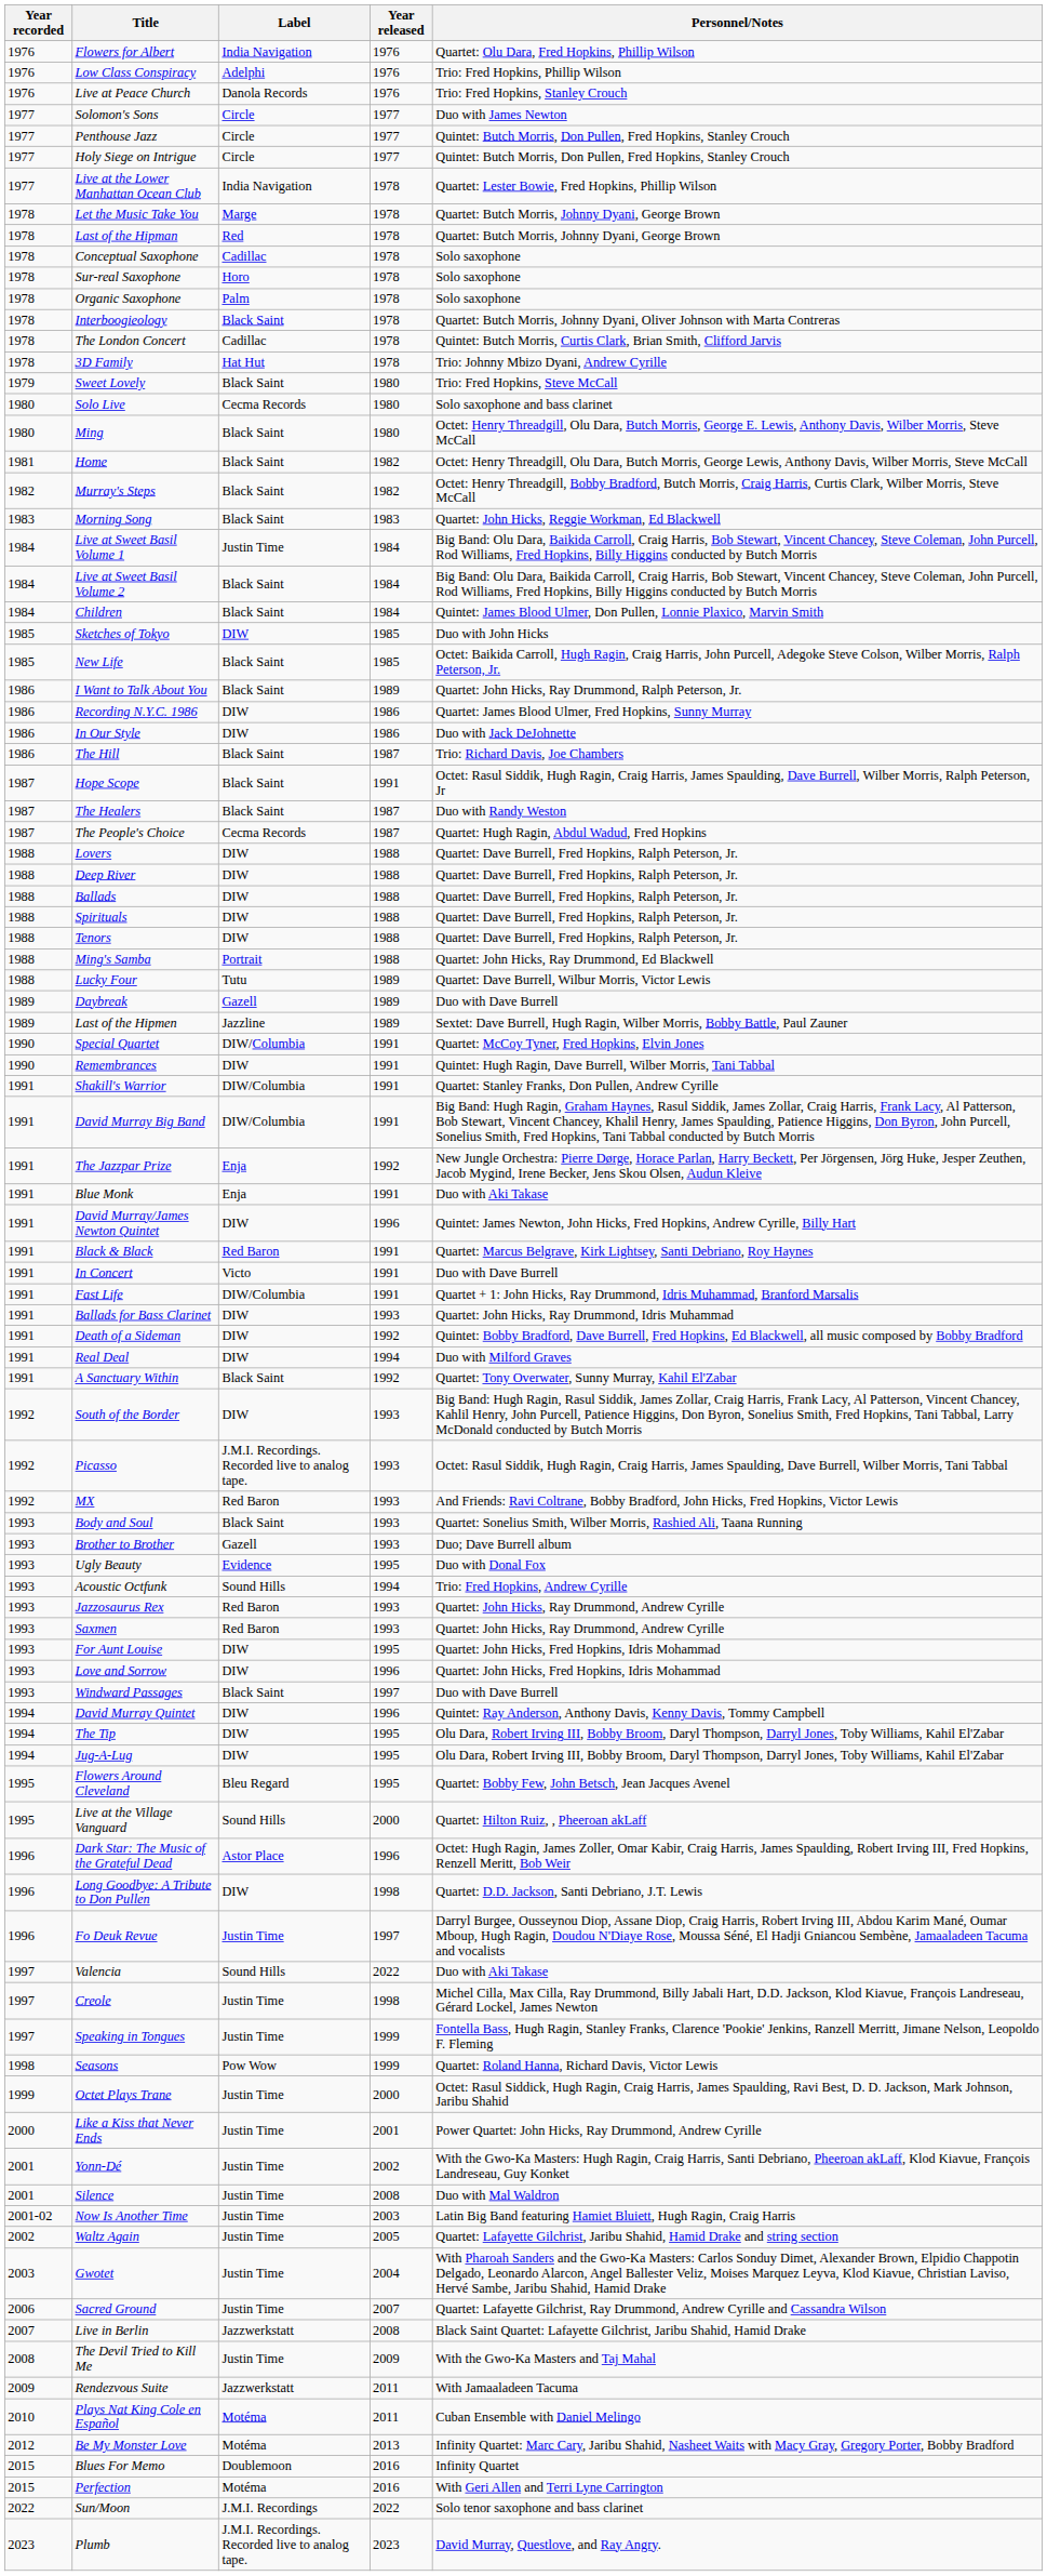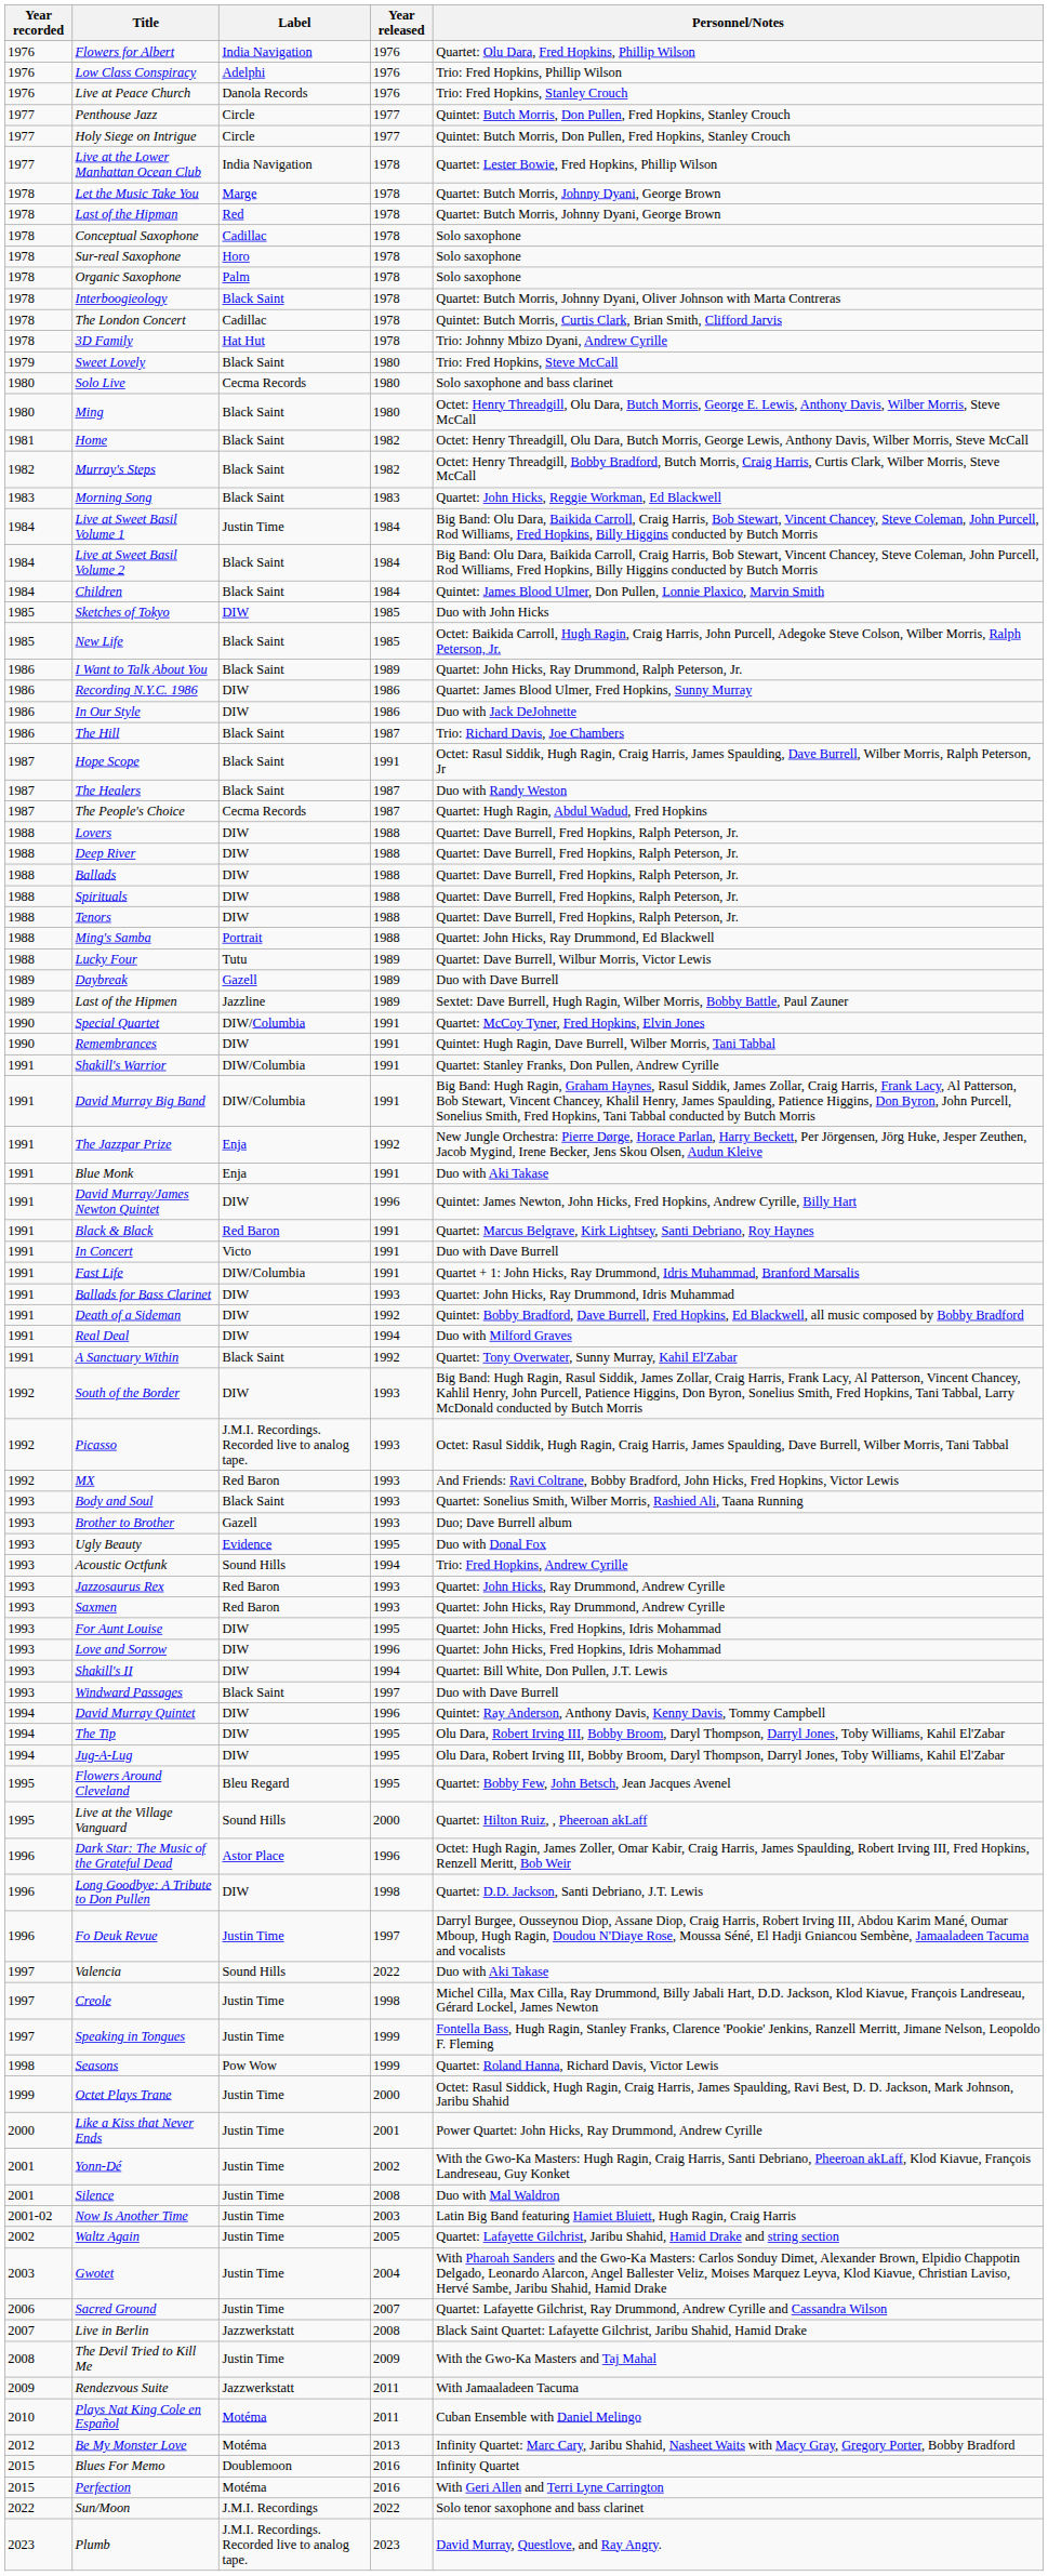- row: 1977 | Solomon's Sons | Circle | 1977 | Duo with James Newton
+ row: 1993 | Shakill's II | DIW | 1994 | Quartet: Bill White, Don Pullen, J.T. Lewis
